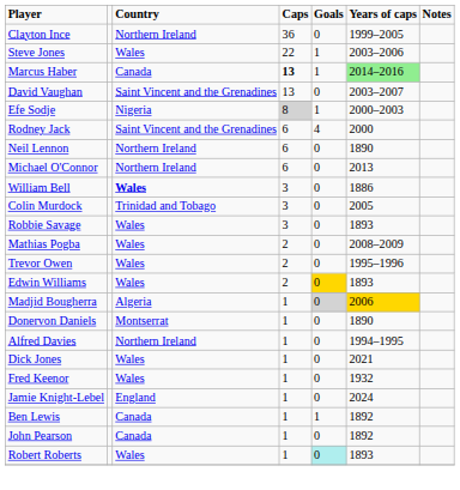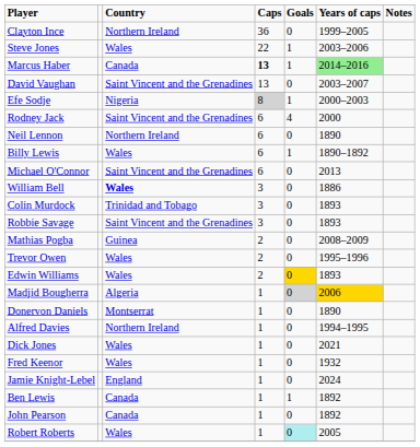+ row: Billy Lewis | Wales | 6 | 1 | 1890–1892
Michael O'Connor | Country: Northern Ireland -> Saint Vincent and the Grenadines
Colin Murdock | Years of caps: 2005 -> 1893
Robbie Savage | Country: Wales -> Saint Vincent and the Grenadines
Mathias Pogba | Country: Wales -> Guinea
Robert Roberts | Years of caps: 1893 -> 2005
